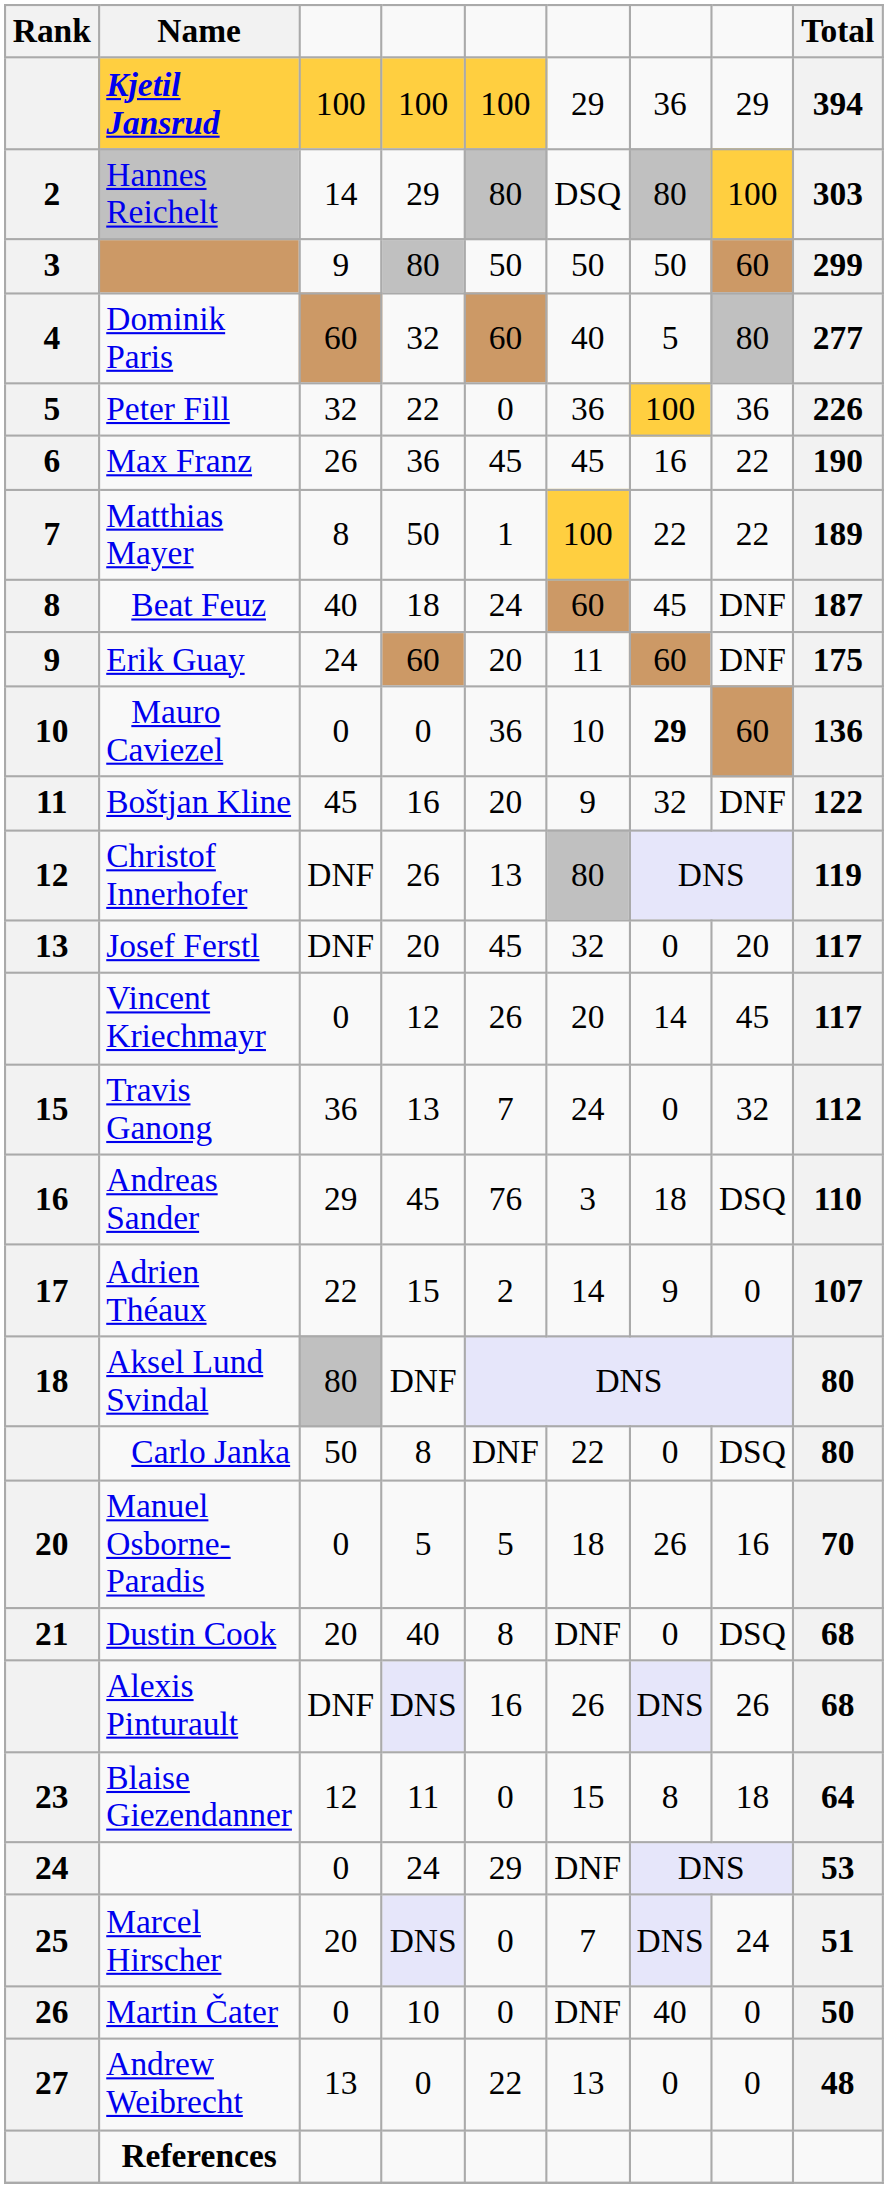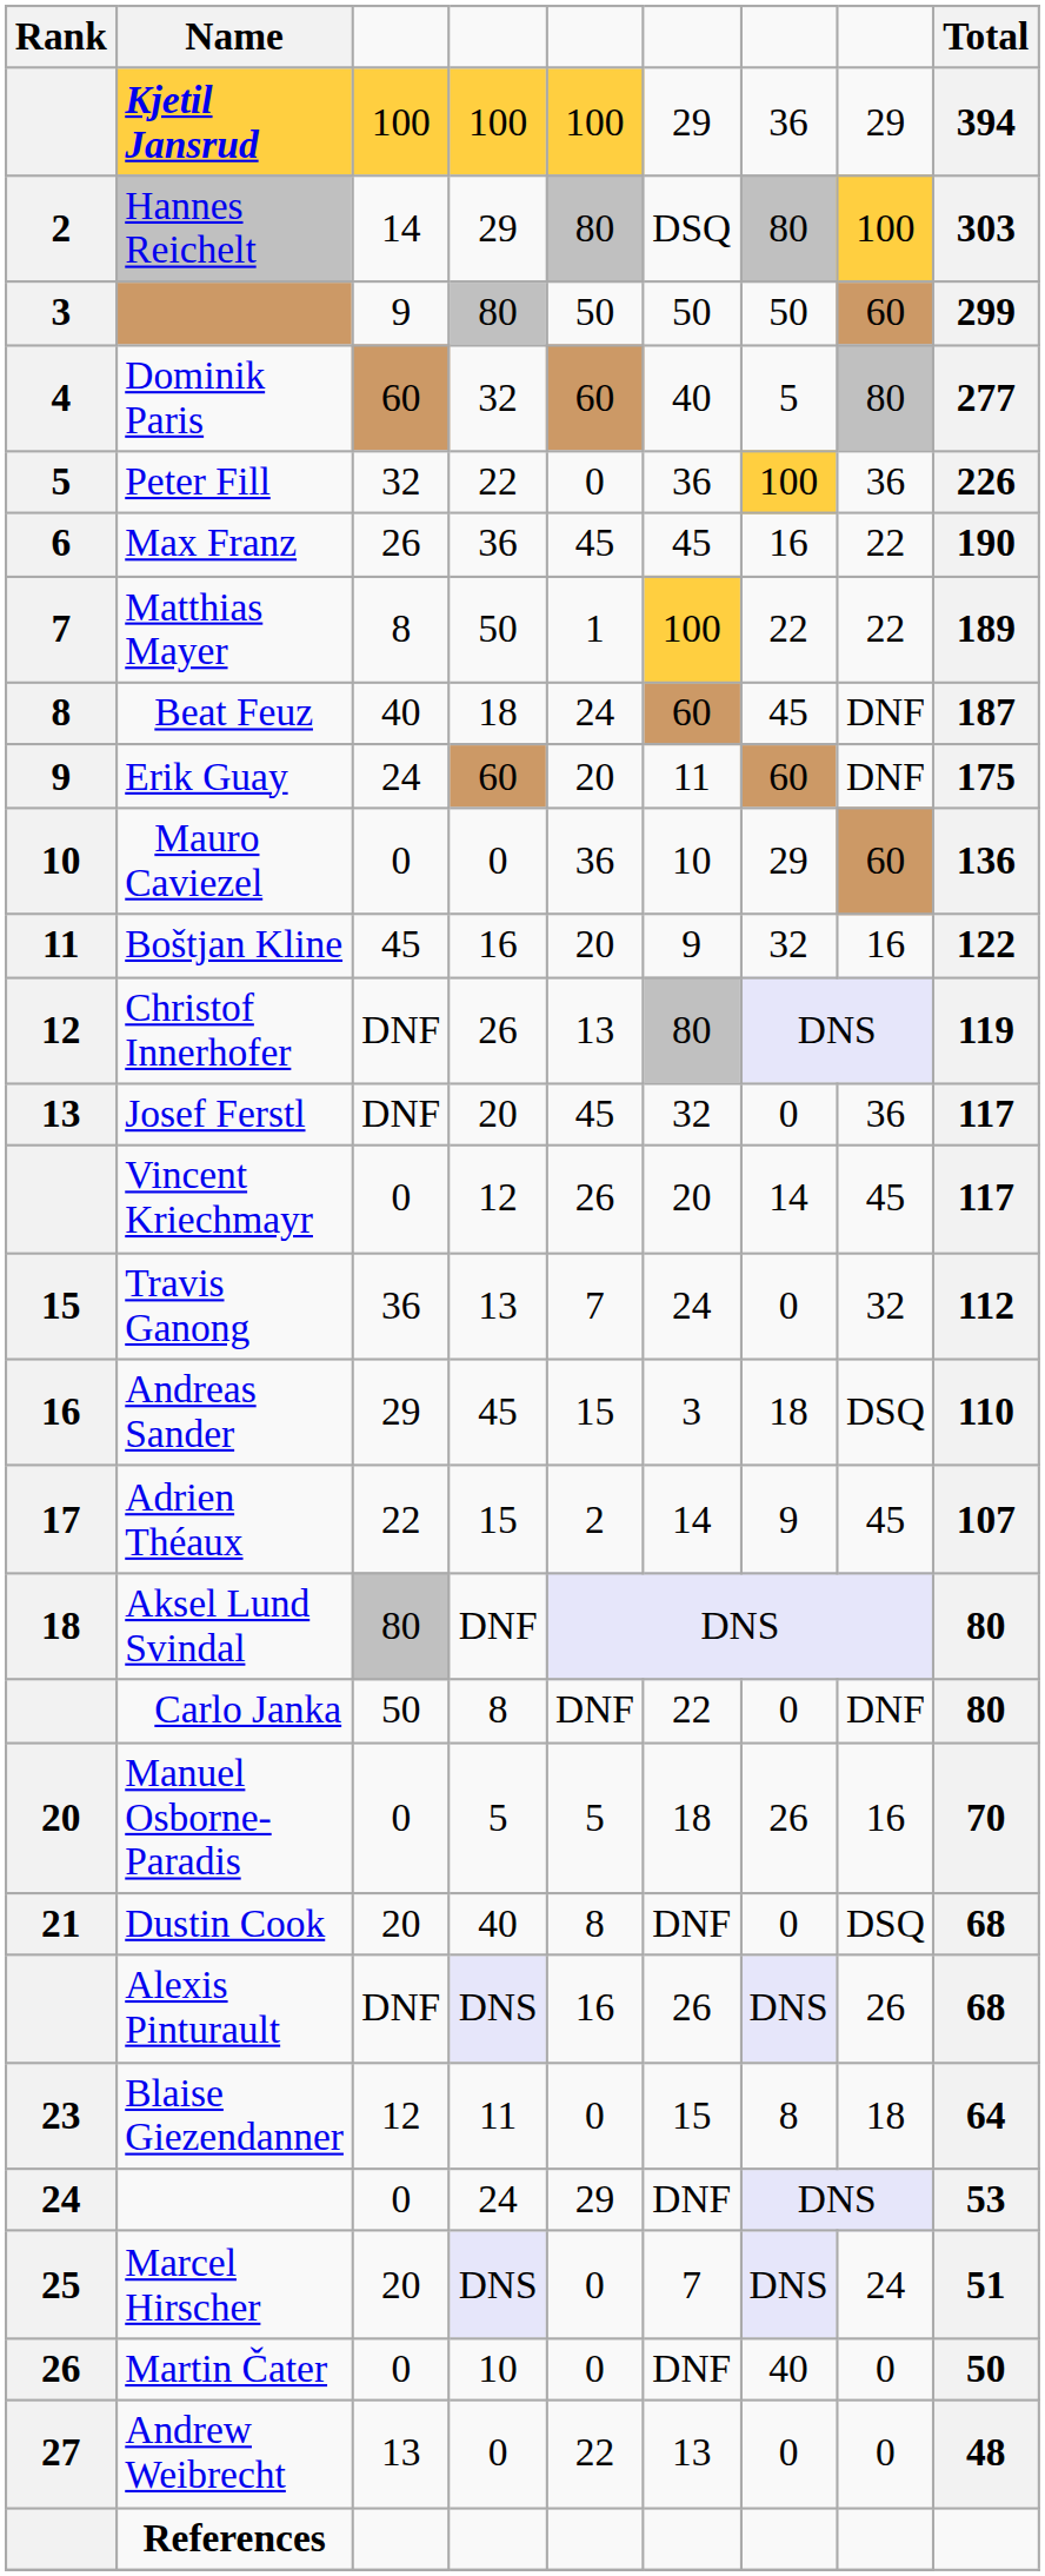Mauro Caviezel | column 7: bold -> normal
Boštjan Kline | column 8: DNF -> 16
Josef Ferstl | column 8: 20 -> 36
Andreas Sander | column 5: 76 -> 15
Adrien Théaux | column 8: 0 -> 45
Carlo Janka | column 8: DSQ -> DNF
